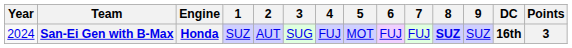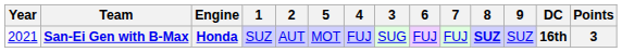columns swapped: 3 <-> 5
San-Ei Gen with B-Max | Year: 2024 -> 2021
